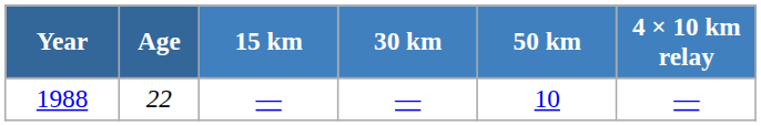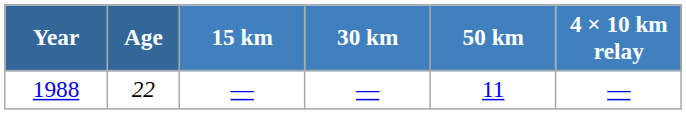1988 | 50 km: 10 -> 11
